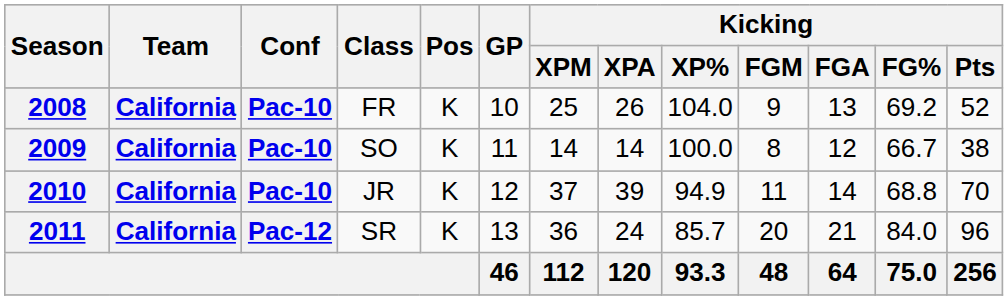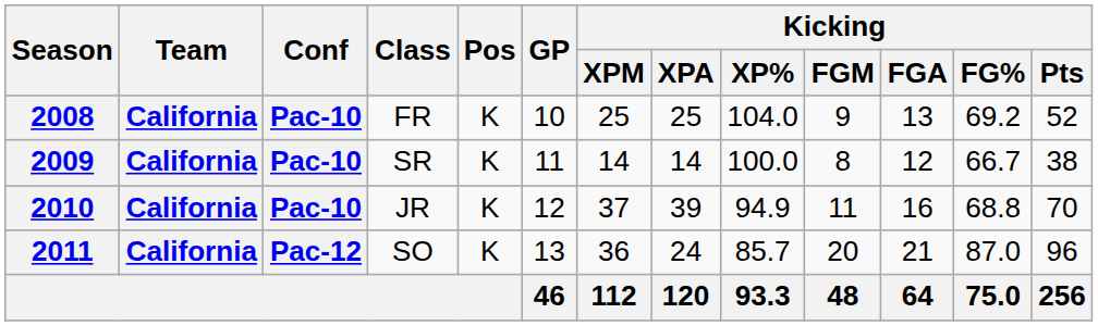2008 | Kicking / XPA: 26 -> 25
2009 | Class: SO -> SR
2010 | Kicking / FGA: 14 -> 16
2011 | Class: SR -> SO
2011 | Kicking / FG%: 84.0 -> 87.0
